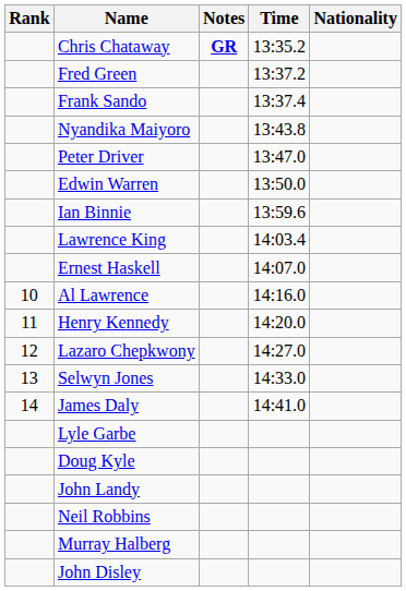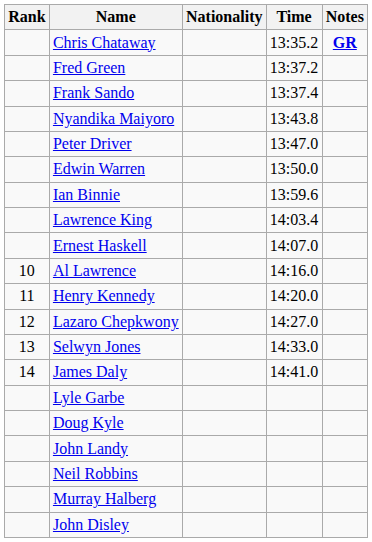columns swapped: Nationality <-> Notes
